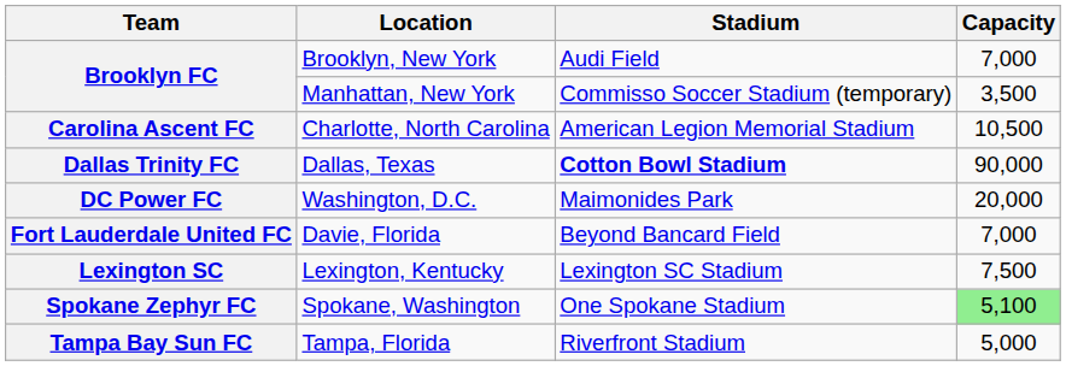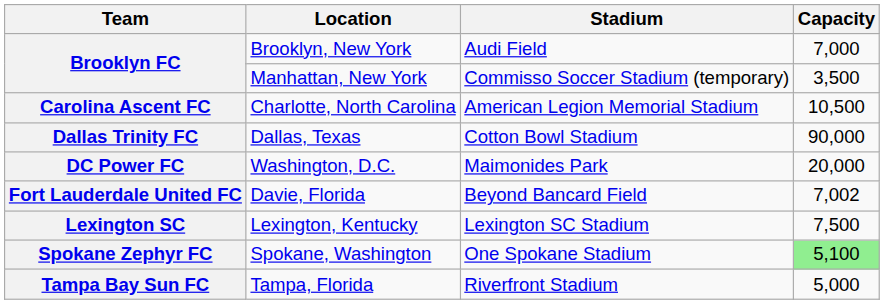Dallas, Texas | Stadium: bold -> normal
Davie, Florida | Capacity: 7,000 -> 7,002
